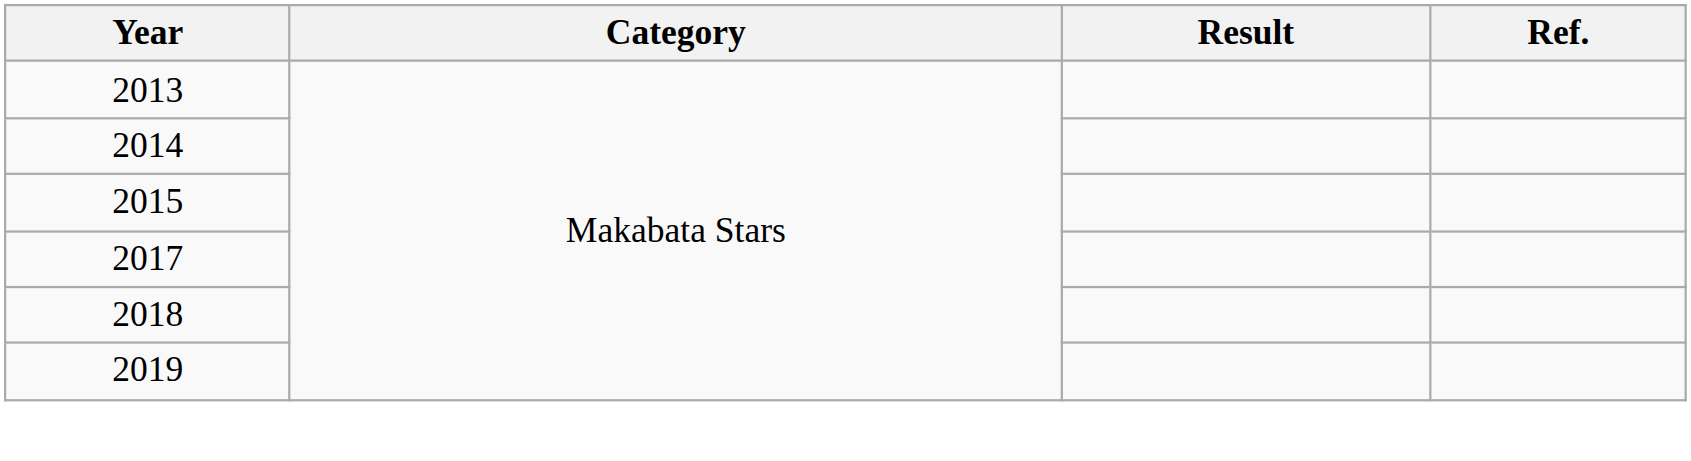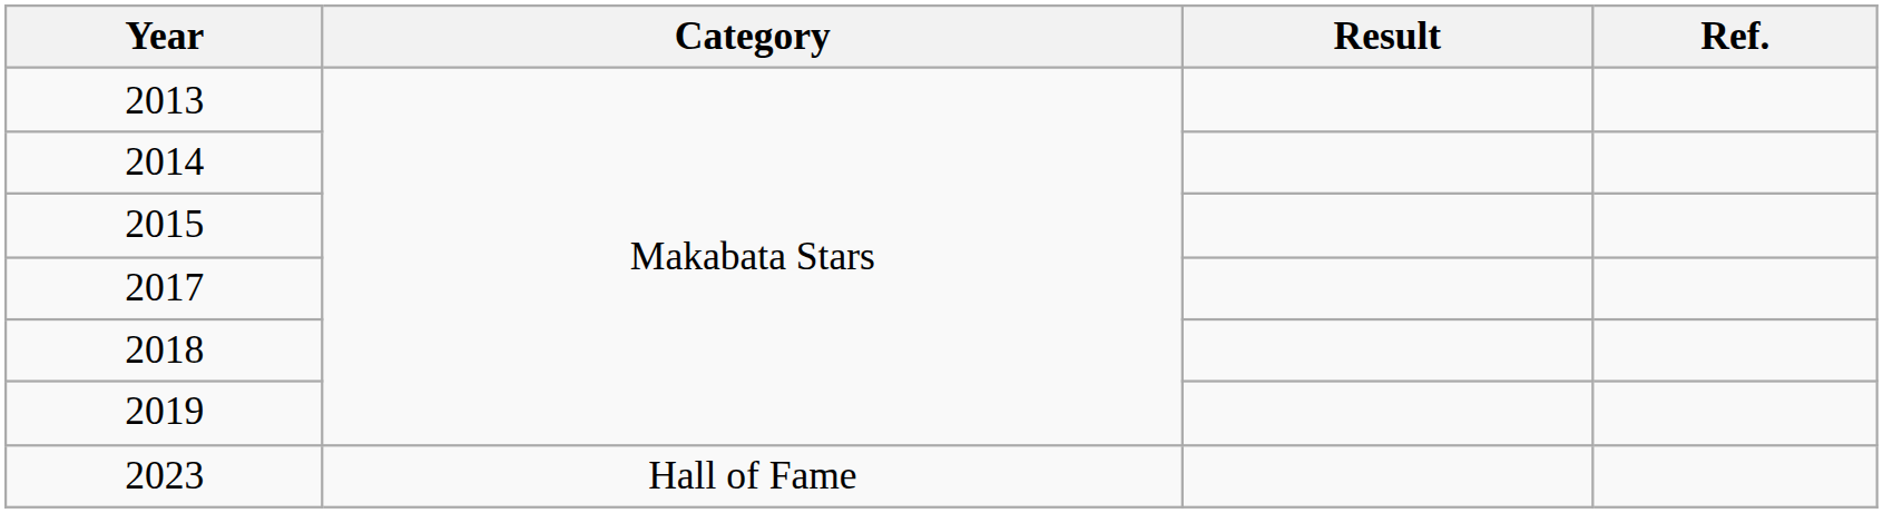+ row: 2023 | Hall of Fame
